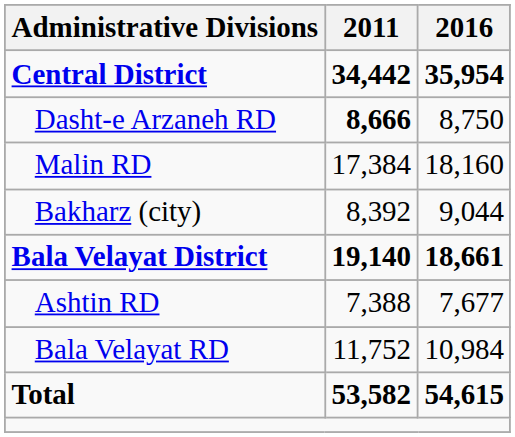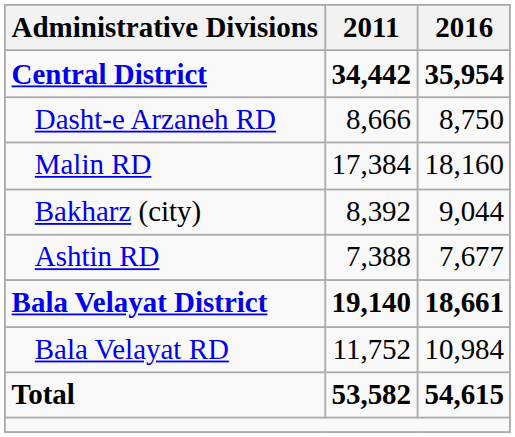Dasht-e Arzaneh RD | 2011: bold -> normal
rows swapped: Bala Velayat District <-> Ashtin RD
